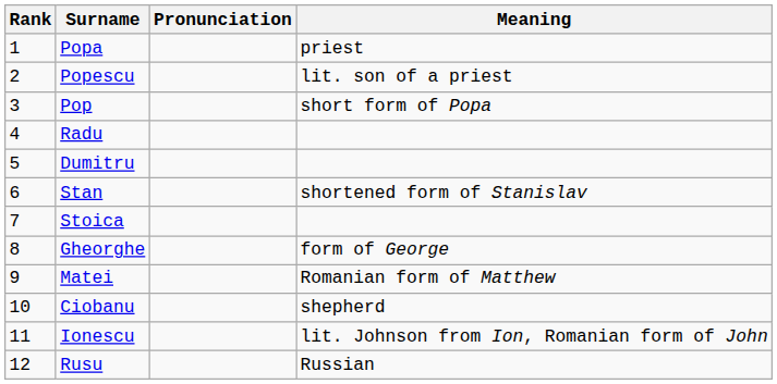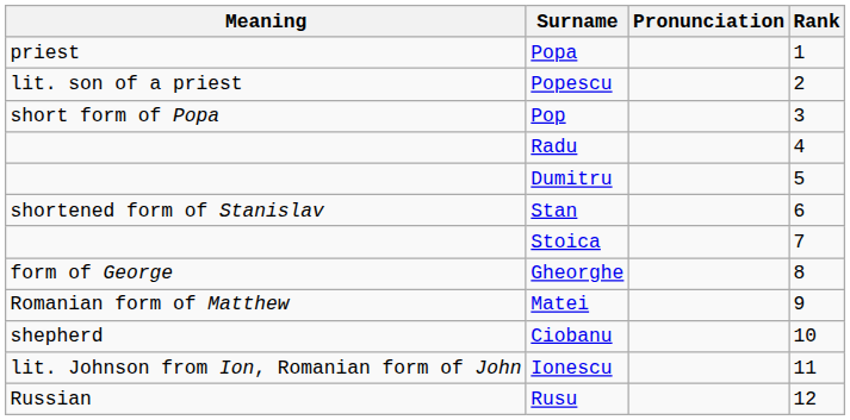columns swapped: Rank <-> Meaning
